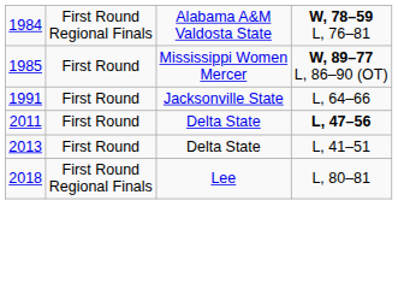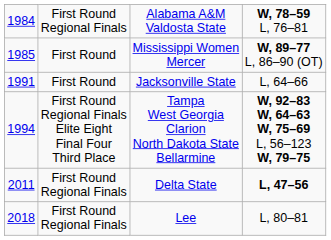+ row: 1994 | First Round Regional Finals Elite Eight Final Four Third Place | Tampa West Georgia Clarion North Dakota State Bellarmine | W, 92–83 W, 64–63 W, 75–69 L, 56–123 W, 79–75
2011 | column 2: First Round -> First Round Regional Finals
- row: 2013 | First Round | Delta State | L, 41–51
